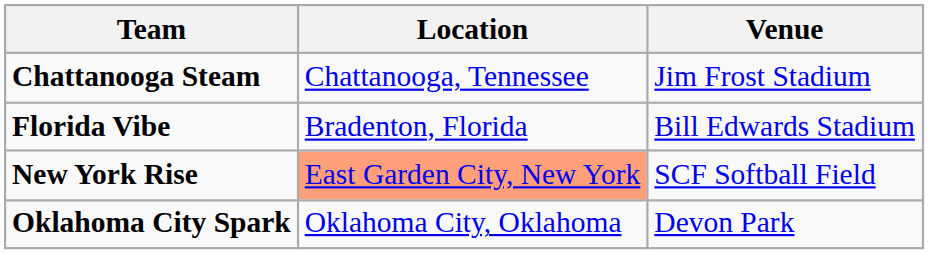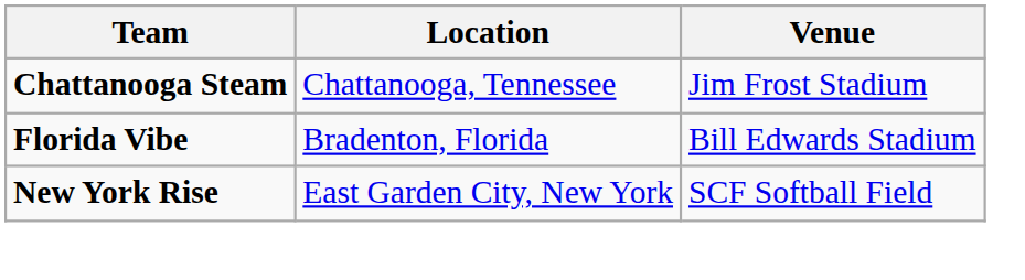New York Rise | Location: lightsalmon background -> no background
- row: Oklahoma City Spark | Oklahoma City, Oklahoma | Devon Park
